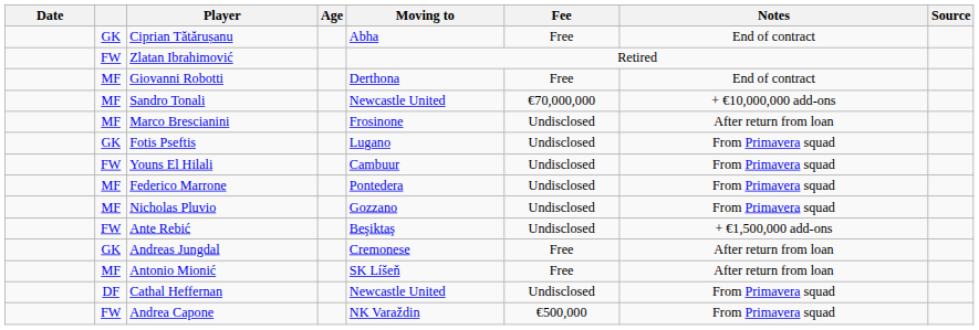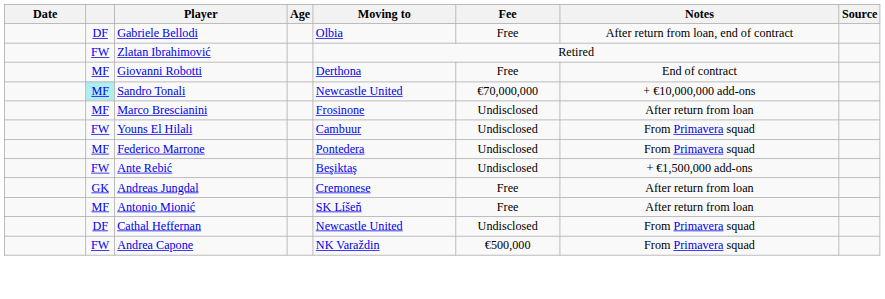- row: GK | Ciprian Tătărușanu | Abha | Free | End of contract
+ row: DF | Gabriele Bellodi | Olbia | Free | After return from loan, end of contract
Sandro Tonali | column 2: no background -> paleturquoise background
- row: GK | Fotis Pseftis | Lugano | Undisclosed | From Primavera squad
- row: MF | Nicholas Pluvio | Gozzano | Undisclosed | From Primavera squad
